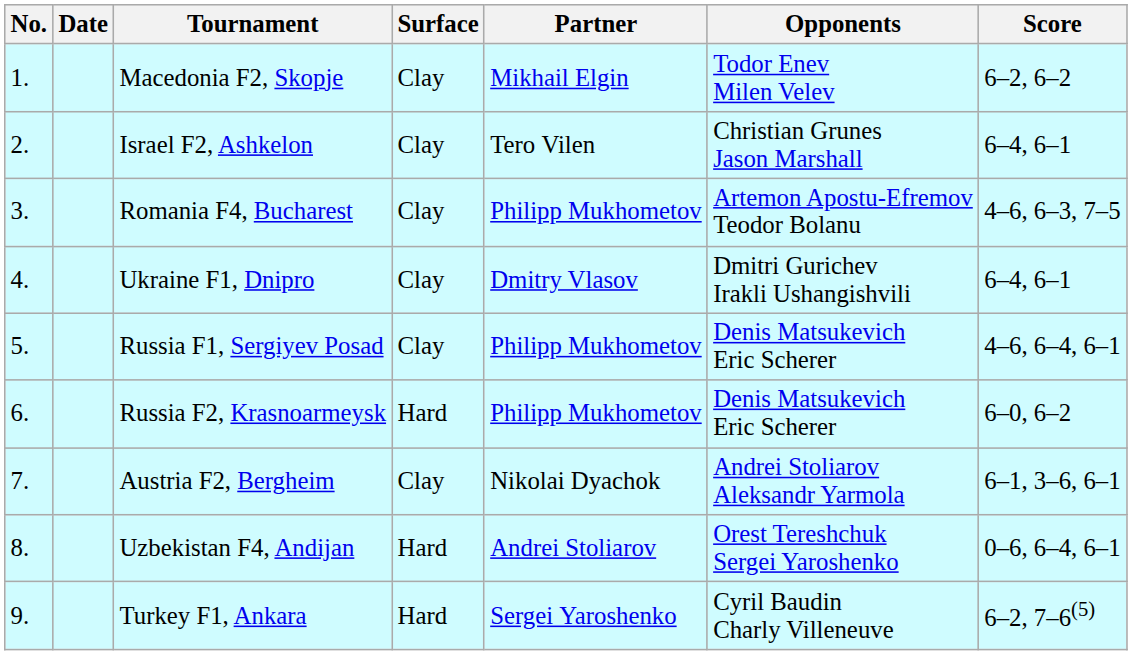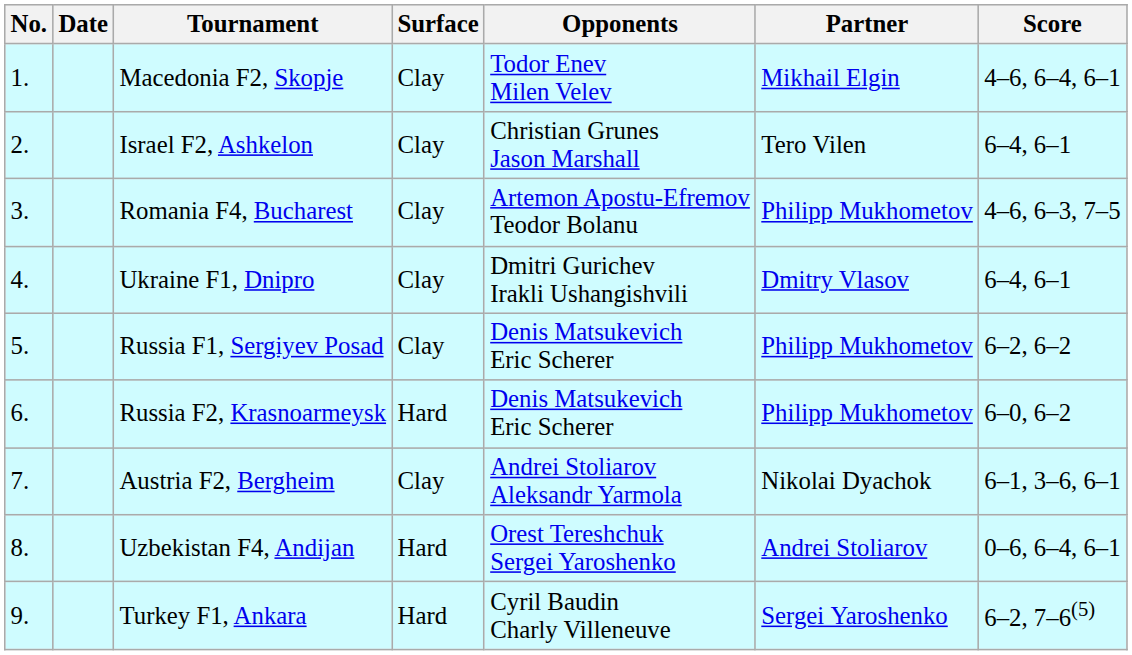columns swapped: Partner <-> Opponents
Macedonia F2, Skopje | Score: 6–2, 6–2 -> 4–6, 6–4, 6–1
Russia F1, Sergiyev Posad | Score: 4–6, 6–4, 6–1 -> 6–2, 6–2
